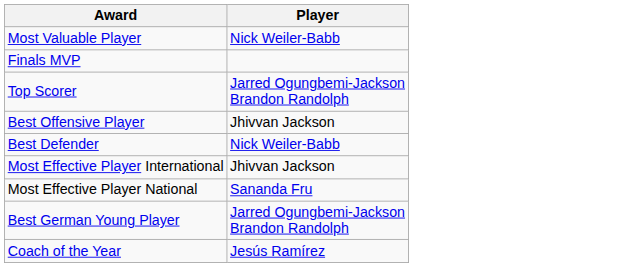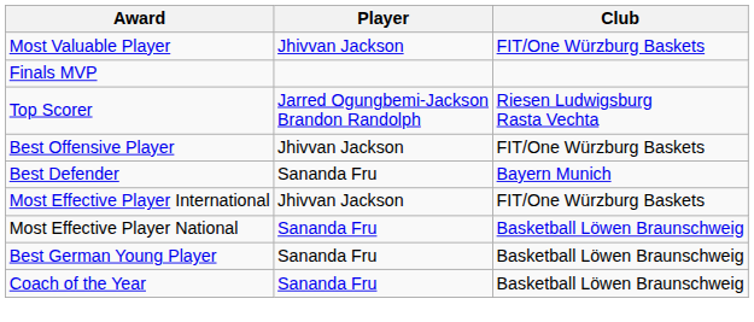+ column: Club | FIT/One Würzburg Baskets | Riesen Ludwigsburg Rasta Vechta | FIT/One Würzburg Baskets | Bayern Munich | FIT/One Würzburg Baskets | Basketball Löwen Braunschweig | Basketball Löwen Braunschweig | Basketball Löwen Braunschweig
Most Valuable Player | Player: Nick Weiler-Babb -> Jhivvan Jackson
Best Defender | Player: Nick Weiler-Babb -> Sananda Fru
Best German Young Player | Player: Jarred Ogungbemi-Jackson Brandon Randolph -> Sananda Fru
Coach of the Year | Player: Jesús Ramírez -> Sananda Fru
